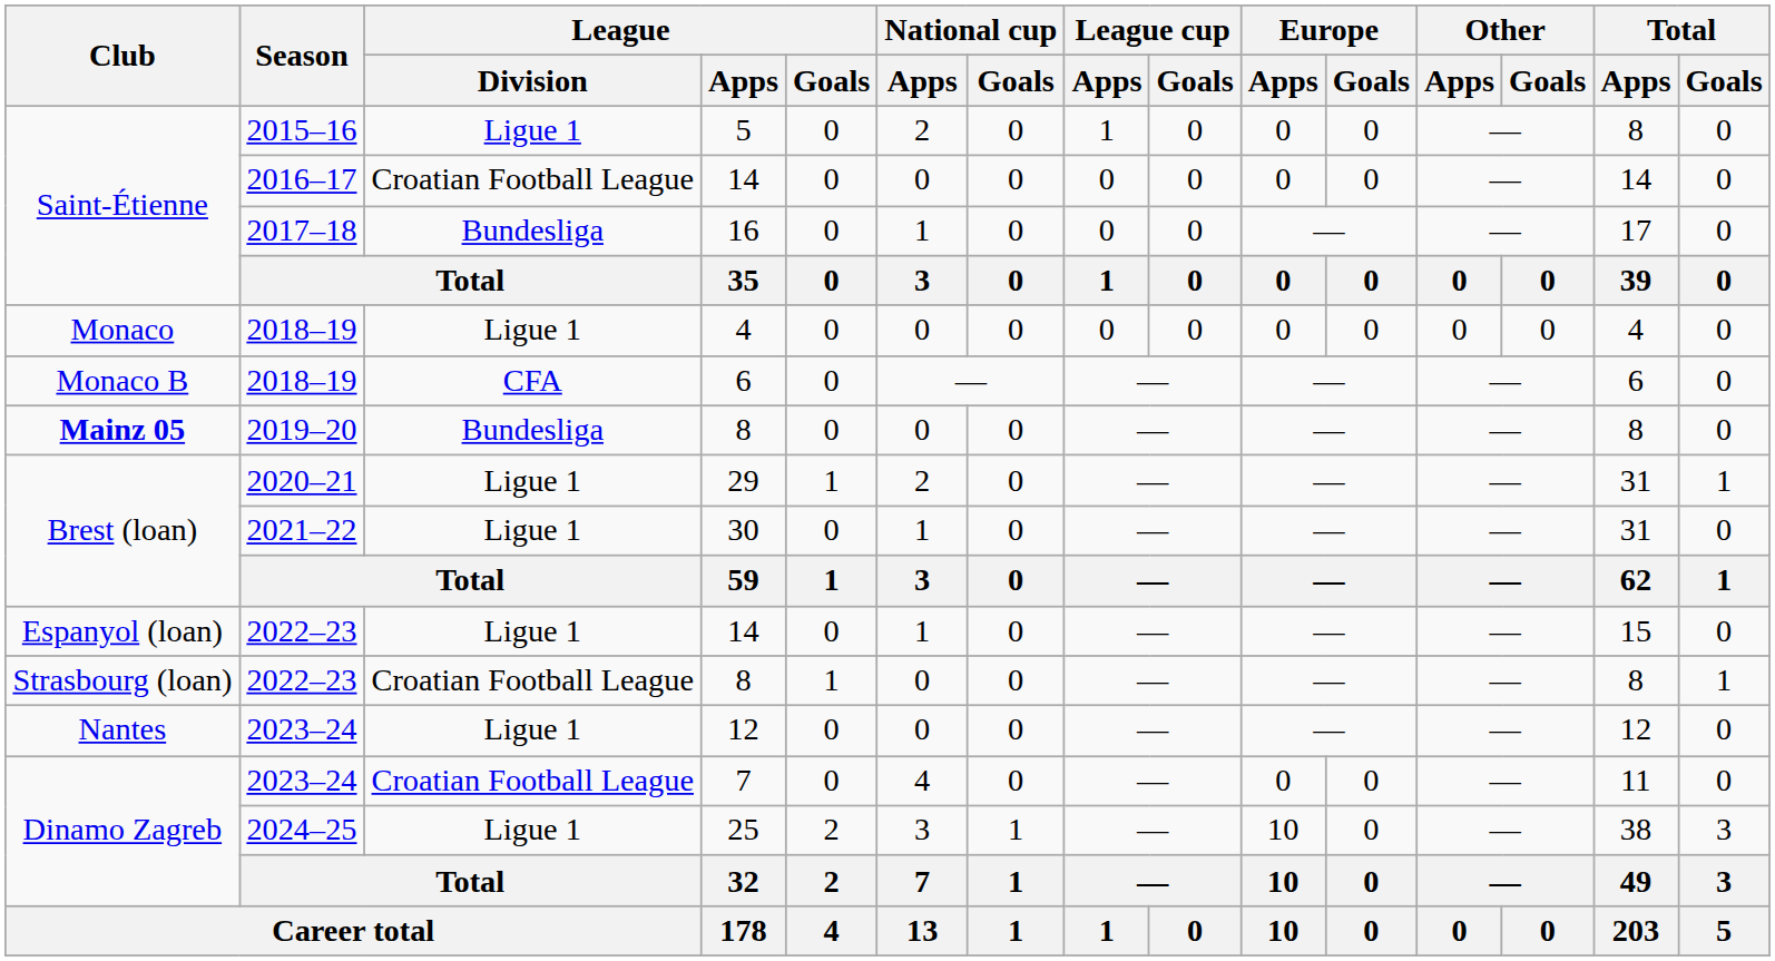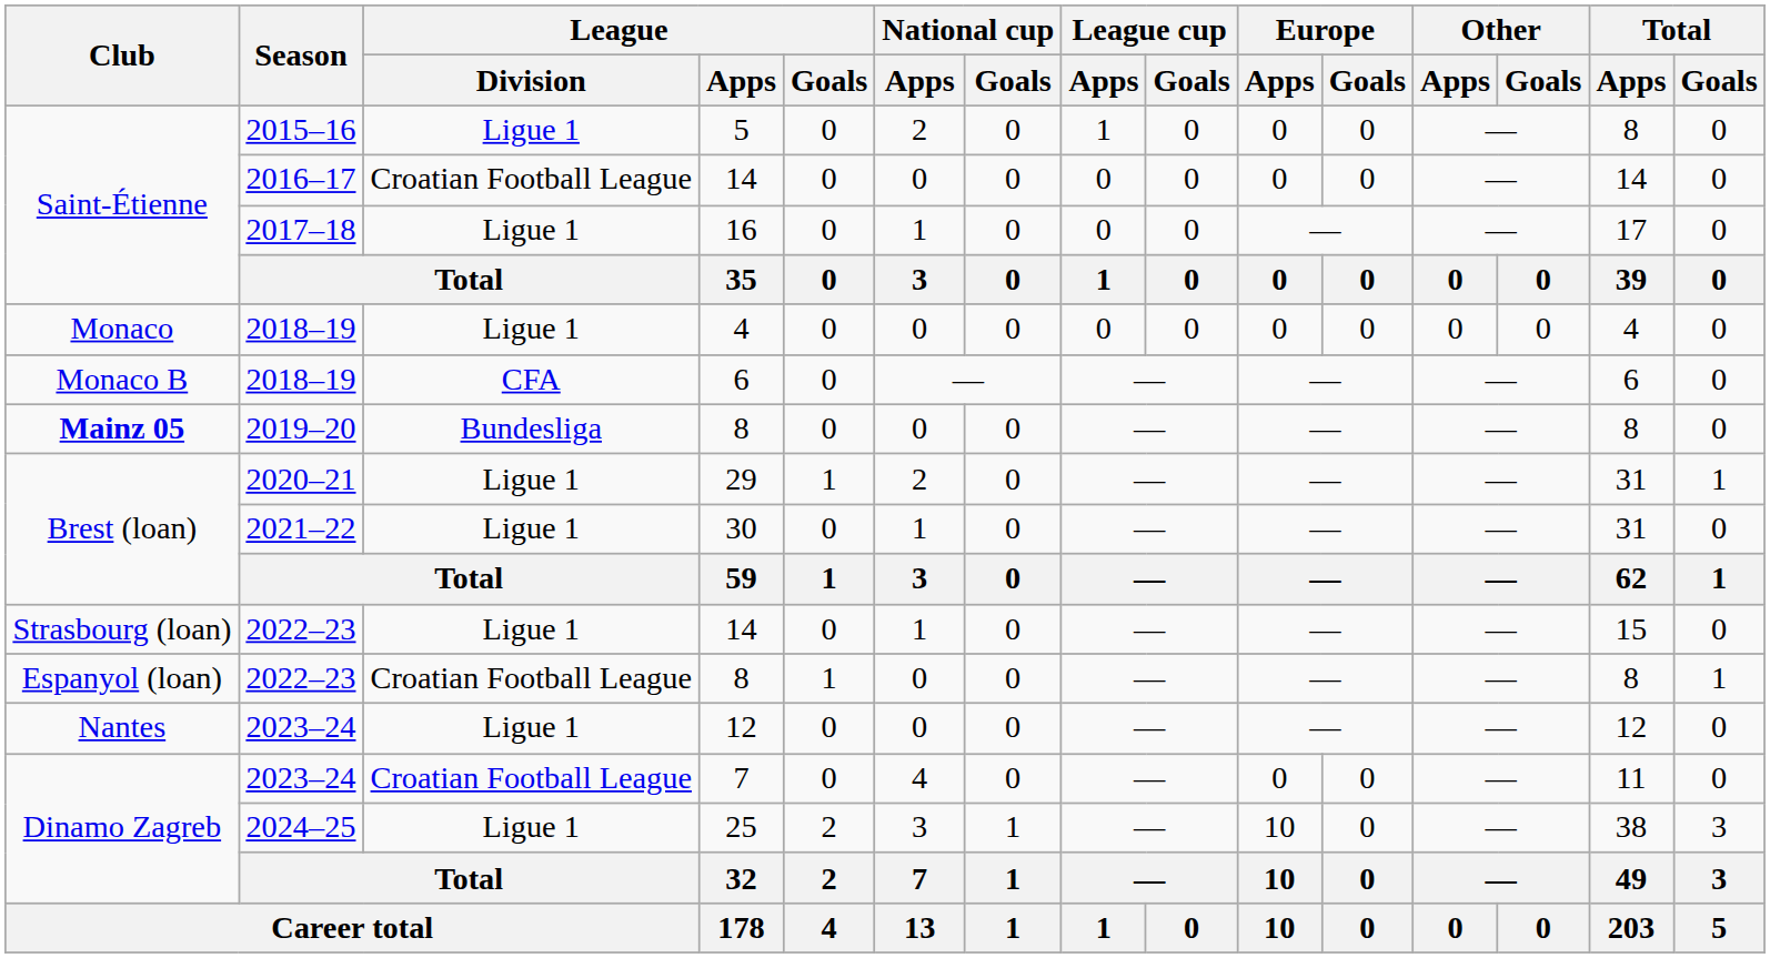16 | League / Division: Bundesliga -> Ligue 1
2022–23 / 14 | Club: Espanyol (loan) -> Strasbourg (loan)
2022–23 / 8 | Club: Strasbourg (loan) -> Espanyol (loan)
